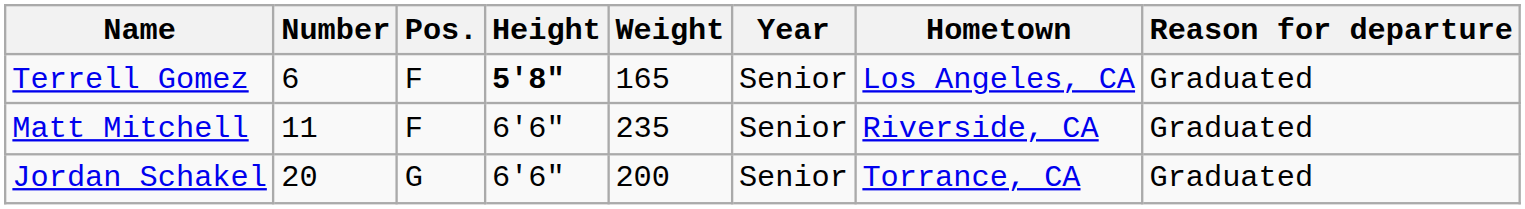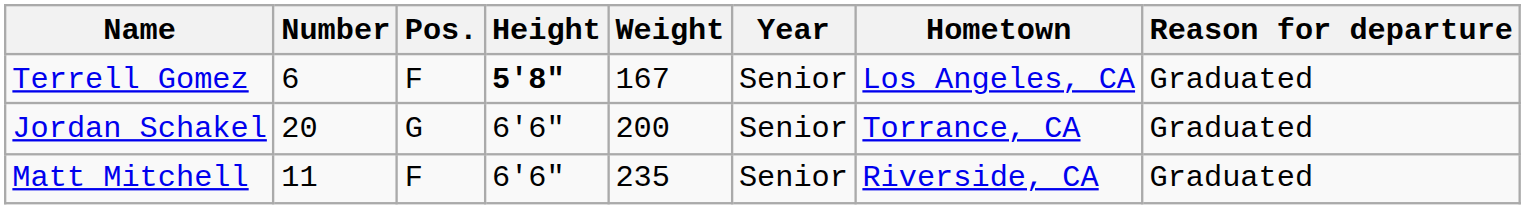Terrell Gomez | Weight: 165 -> 167
rows swapped: Matt Mitchell <-> Jordan Schakel
